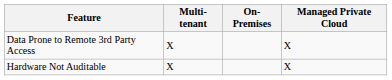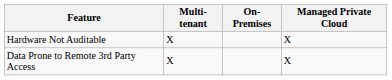rows swapped: Data Prone to Remote 3rd Party Access <-> Hardware Not Auditable
